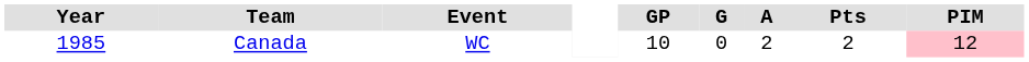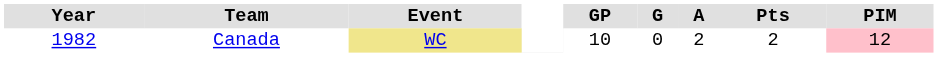Canada | Year: 1985 -> 1982
Canada | Event: no background -> khaki background
